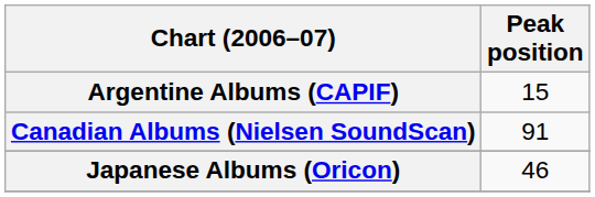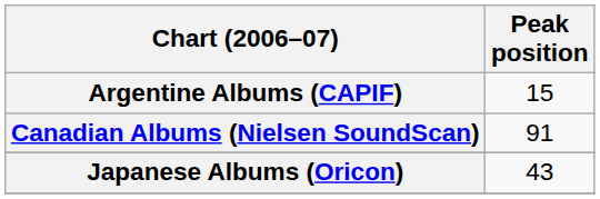Japanese Albums (Oricon) | Peak position: 46 -> 43
